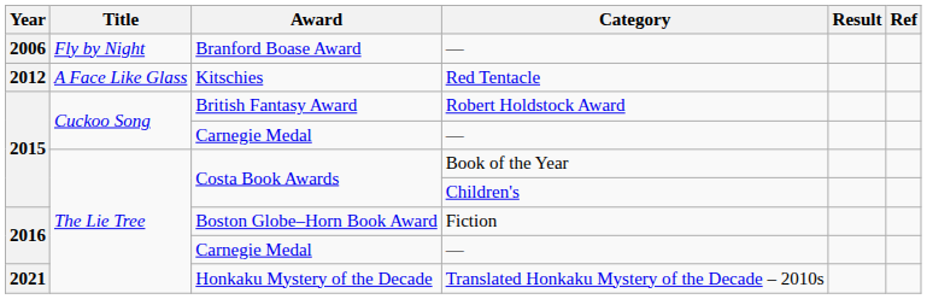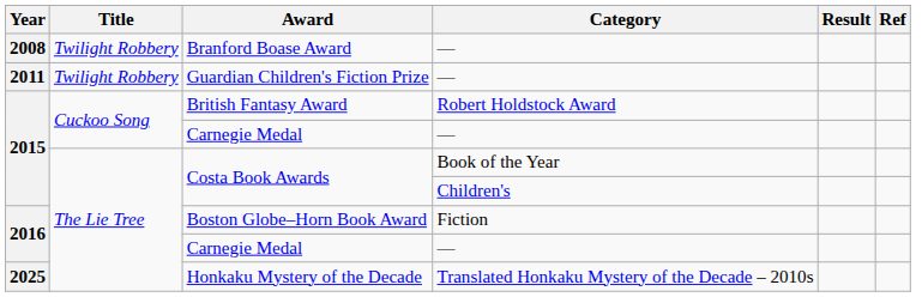Branford Boase Award | Year: 2006 -> 2008
Branford Boase Award | Title: Fly by Night -> Twilight Robbery
+ row: 2011 | Twilight Robbery | Guardian Children's Fiction Prize | —
- row: 2012 | A Face Like Glass | Kitschies | Red Tentacle
Honkaku Mystery of the Decade | Year: 2021 -> 2025
